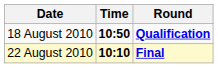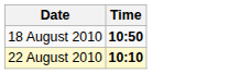- column: Round | Qualification | Final
